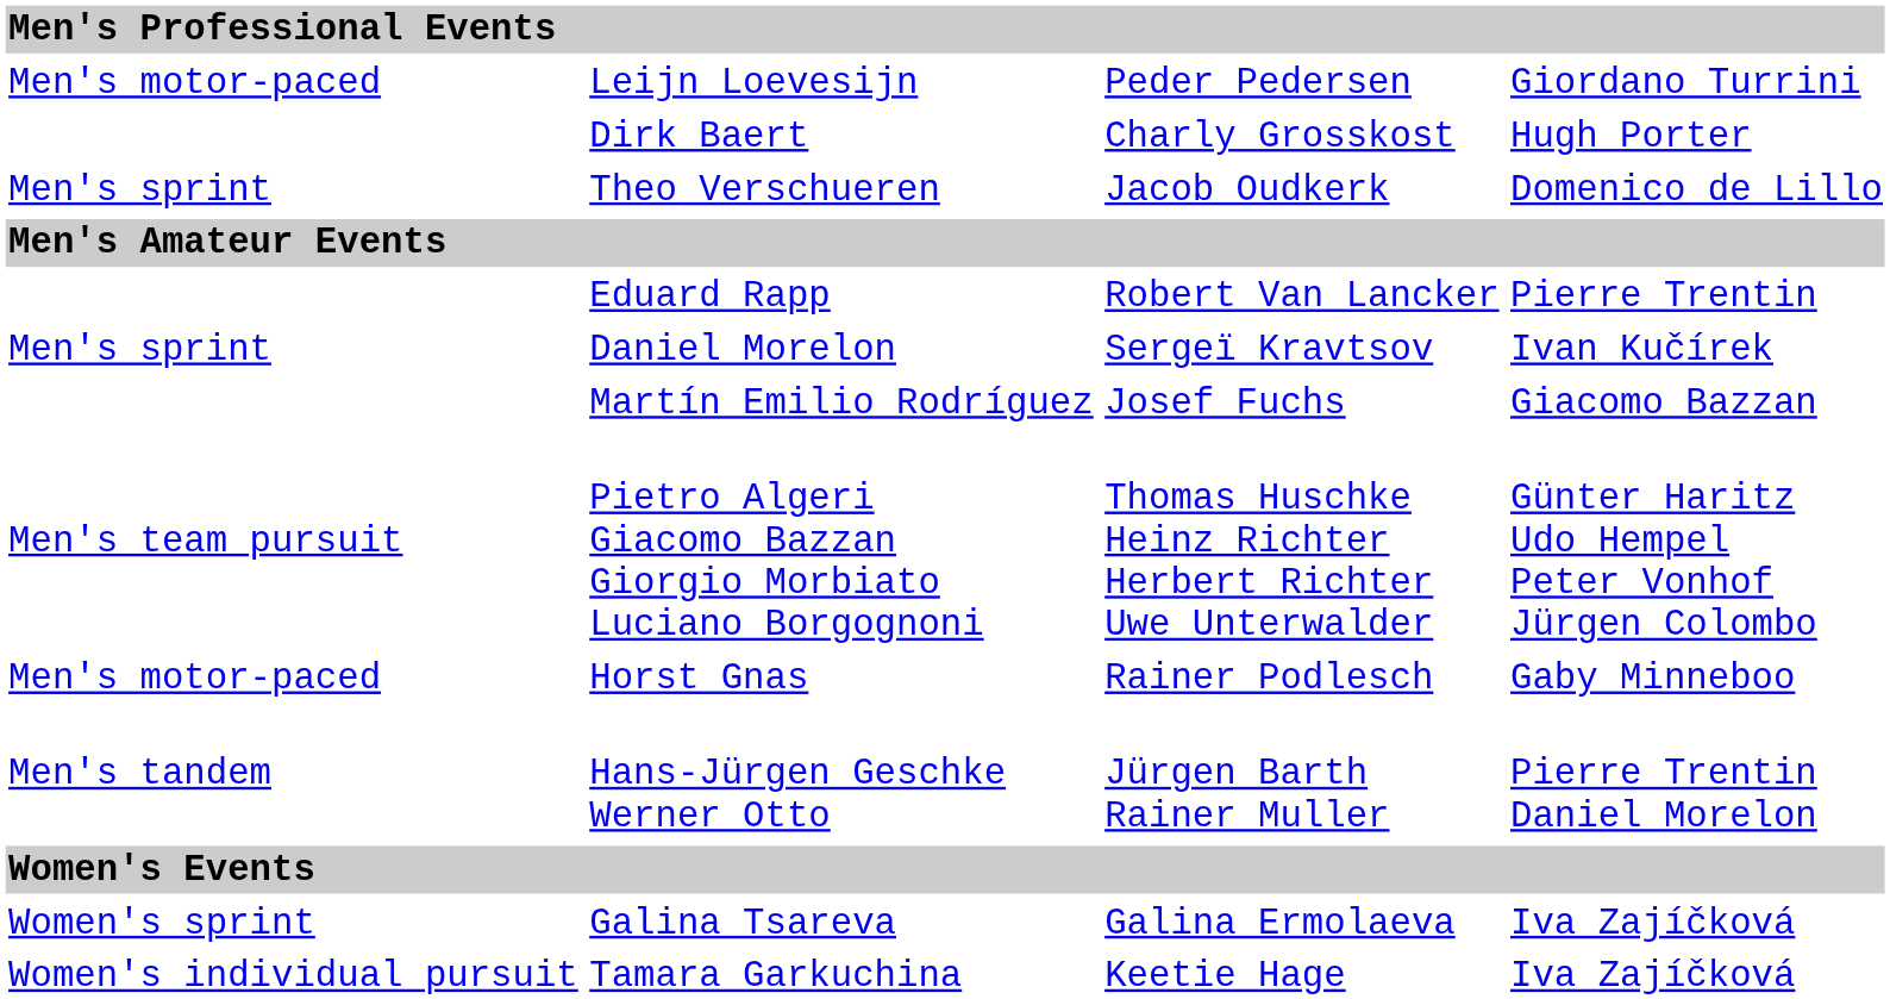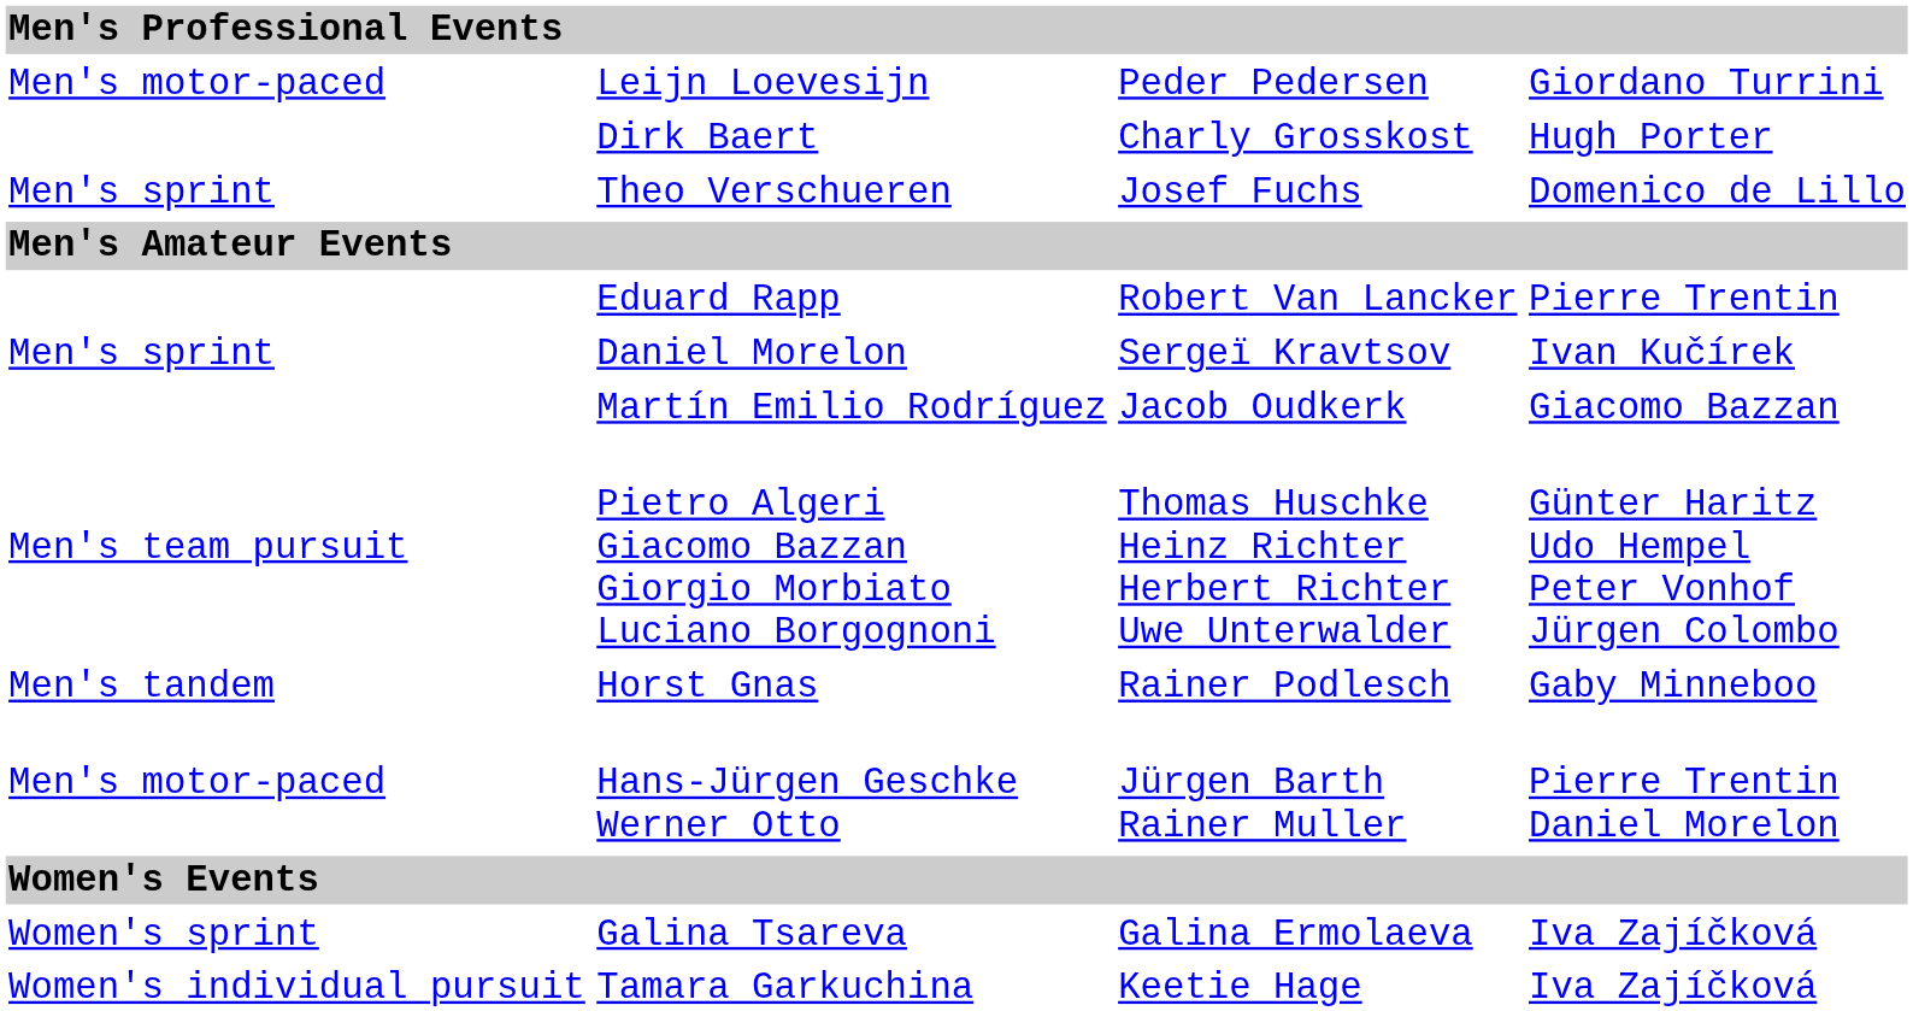Theo Verschueren | column 3: Jacob Oudkerk -> Josef Fuchs
Martín Emilio Rodríguez | column 3: Josef Fuchs -> Jacob Oudkerk
Horst Gnas | column 1: Men's motor-paced -> Men's tandem
Hans-Jürgen Geschke Werner Otto | column 1: Men's tandem -> Men's motor-paced
